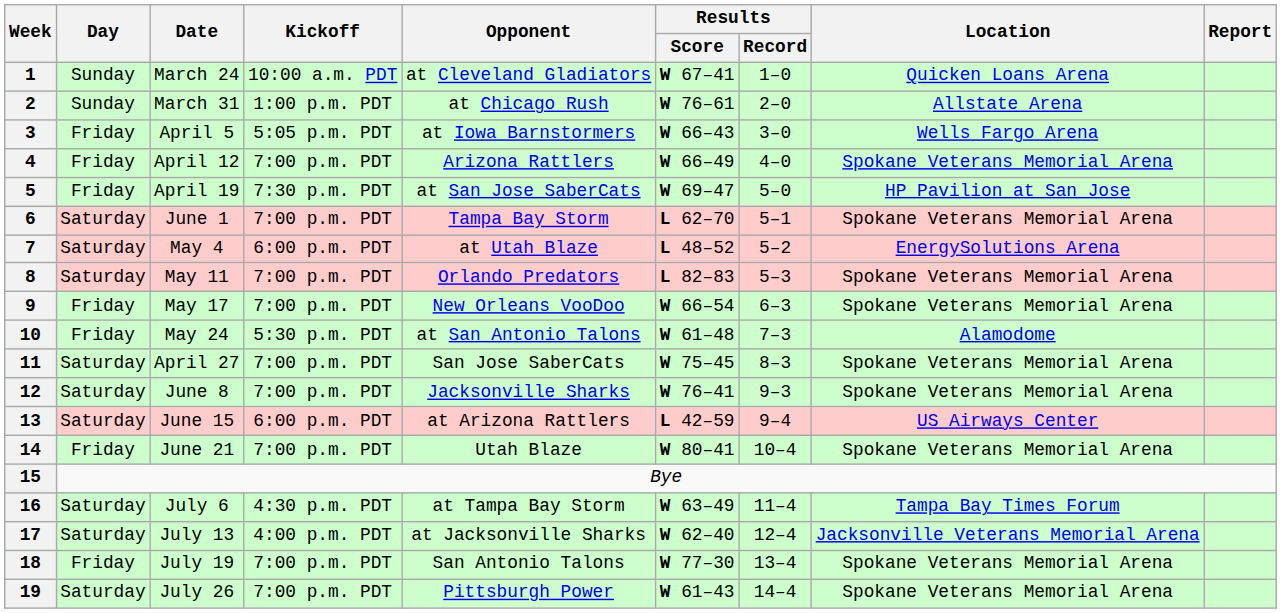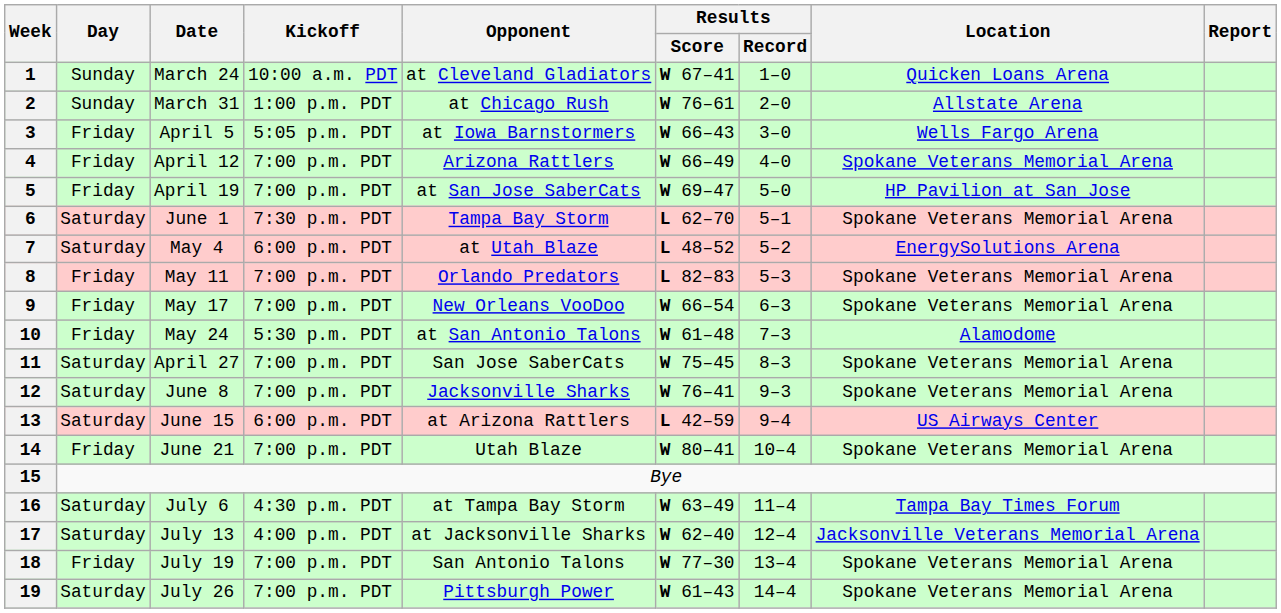5 | Kickoff: 7:30 p.m. PDT -> 7:00 p.m. PDT
6 | Kickoff: 7:00 p.m. PDT -> 7:30 p.m. PDT
8 | Day: Saturday -> Friday
